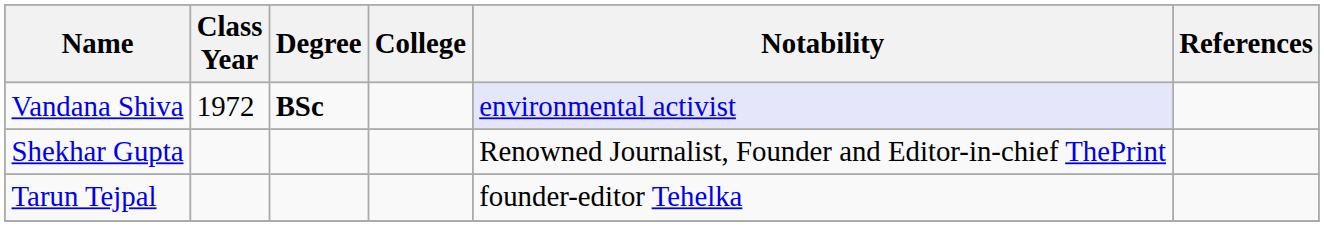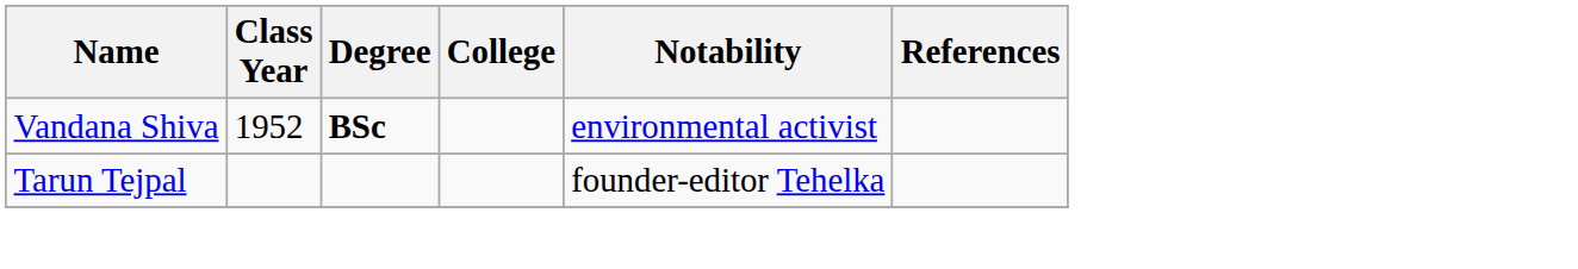Vandana Shiva | Class Year: 1972 -> 1952
Vandana Shiva | Notability: lavender background -> no background
- row: Shekhar Gupta | Renowned Journalist, Founder and Editor-in-chief ThePrint
